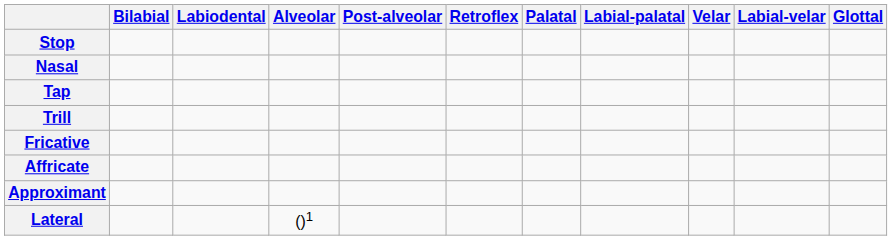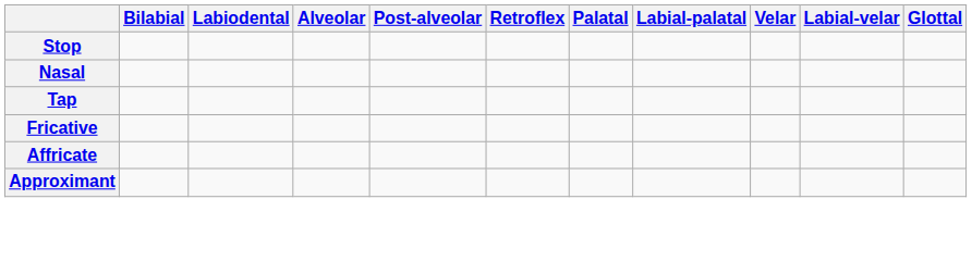- row: Trill
- row: Lateral | ()1
